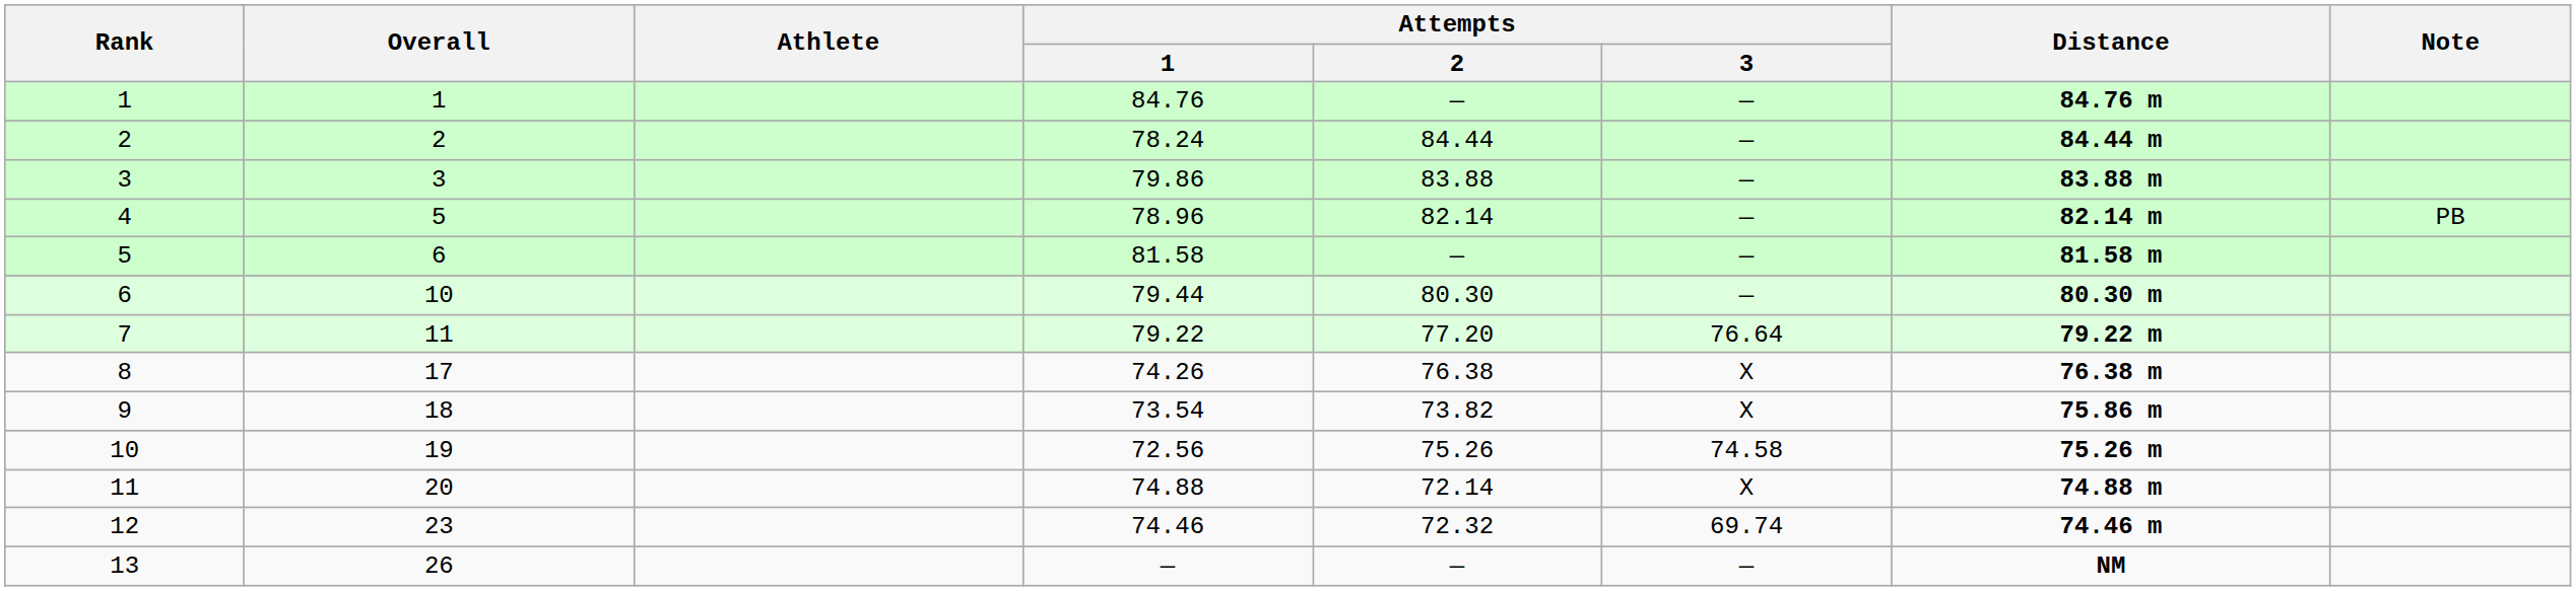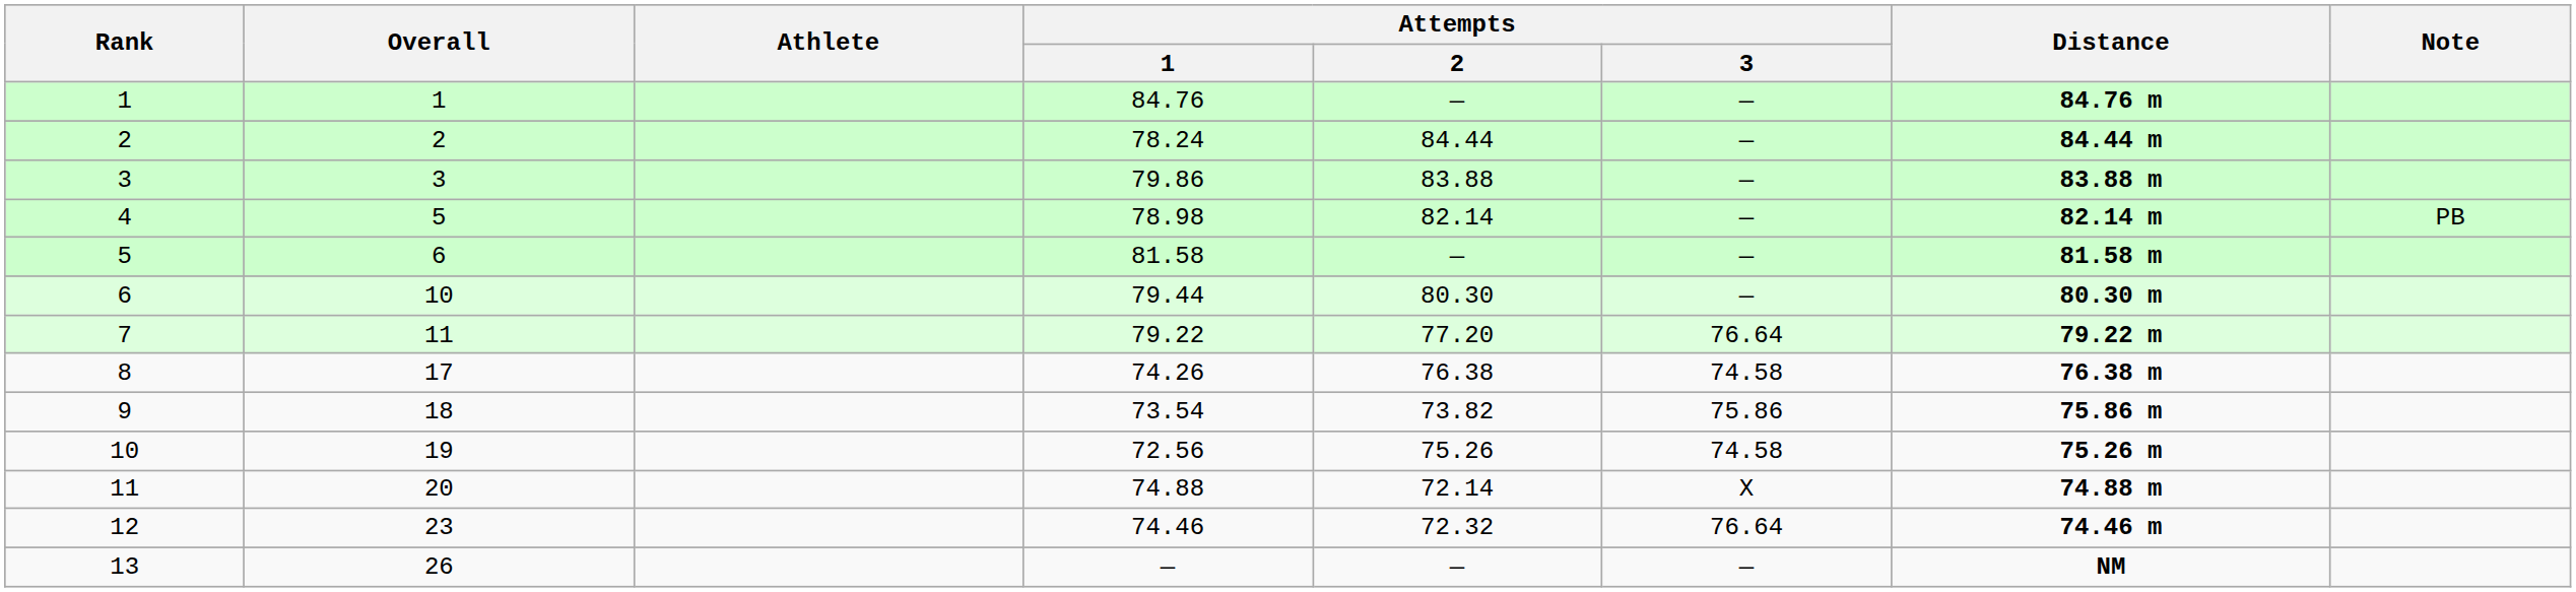4 | Attempts / 1: 78.96 -> 78.98
8 | Attempts / 3: X -> 74.58
9 | Attempts / 3: X -> 75.86
12 | Attempts / 3: 69.74 -> 76.64
